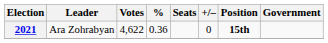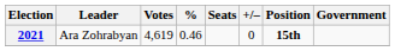2021 | Votes: 4,622 -> 4,619
2021 | %: 0.36 -> 0.46
